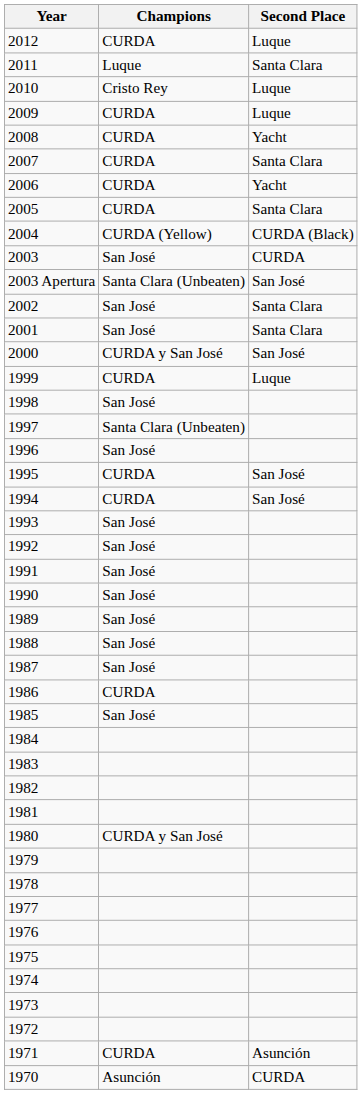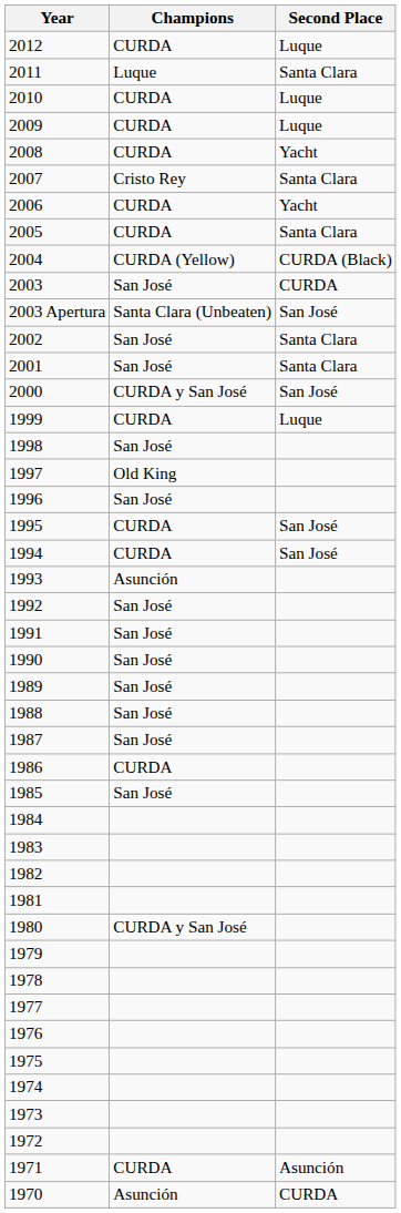2010 | Champions: Cristo Rey -> CURDA
2007 | Champions: CURDA -> Cristo Rey
1997 | Champions: Santa Clara (Unbeaten) -> Old King
1993 | Champions: San José -> Asunción
